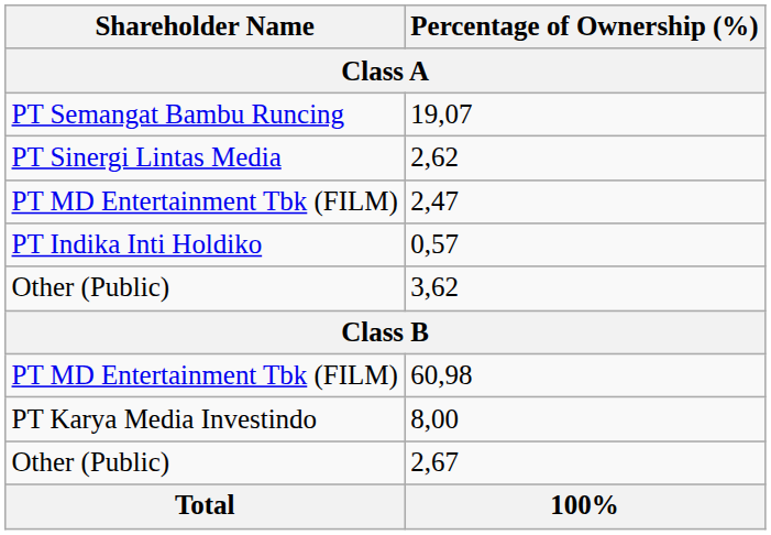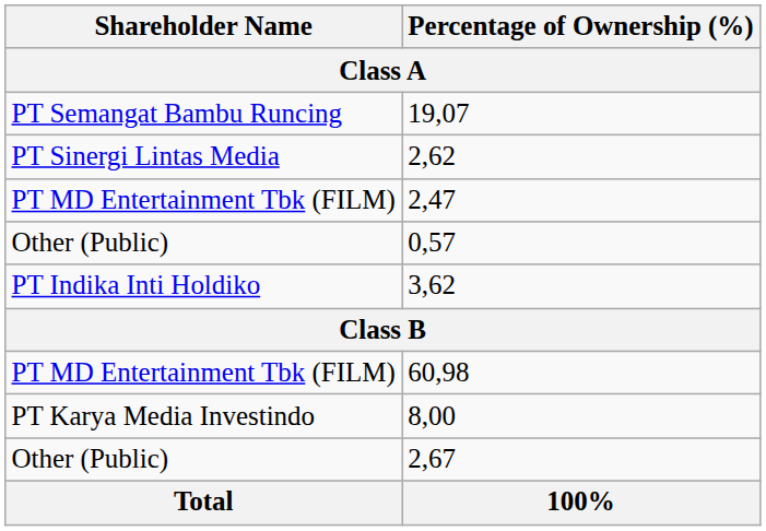0,57 | Shareholder Name: PT Indika Inti Holdiko -> Other (Public)
3,62 | Shareholder Name: Other (Public) -> PT Indika Inti Holdiko
